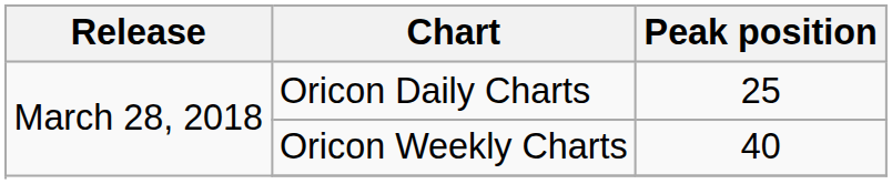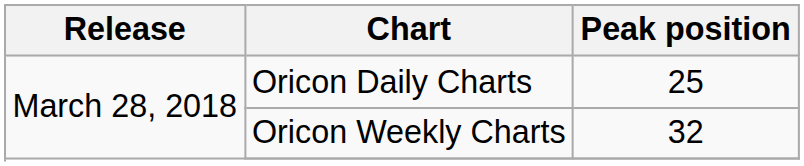Oricon Weekly Charts | Peak position: 40 -> 32
